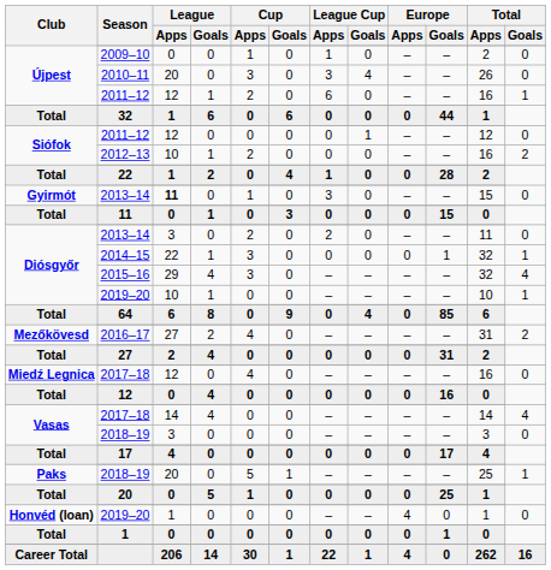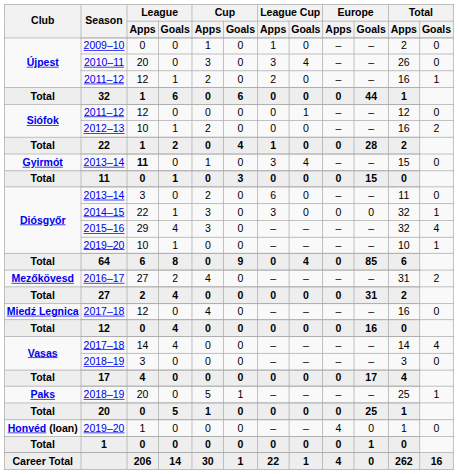Újpest / 2011–12 | League Cup / Apps: 6 -> 2
Gyirmót / 2013–14 | League Cup / Goals: 0 -> 4
Diósgyőr / 2013–14 | League Cup / Apps: 2 -> 6
2014–15 | League Cup / Apps: 0 -> 3
2014–15 | Europe / Goals: 1 -> 0
